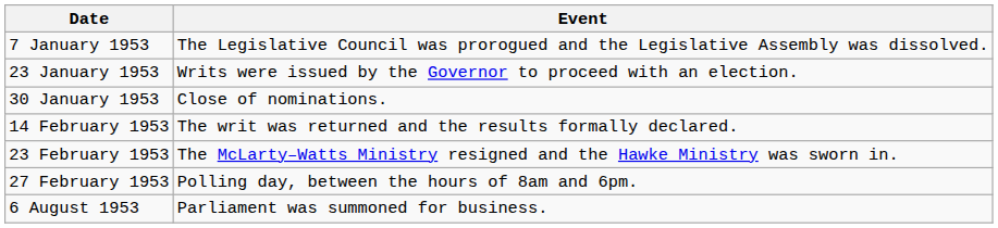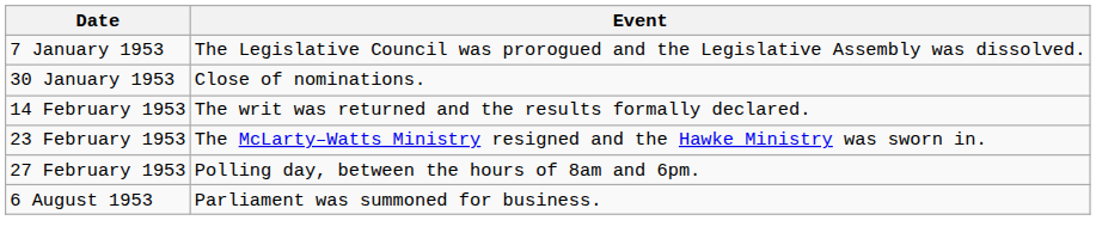- row: 23 January 1953 | Writs were issued by the Governor to proceed with an election.
